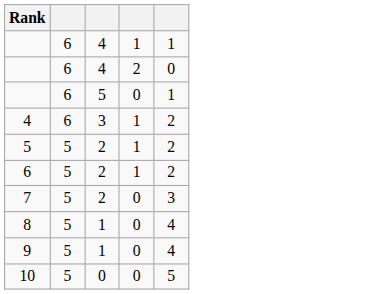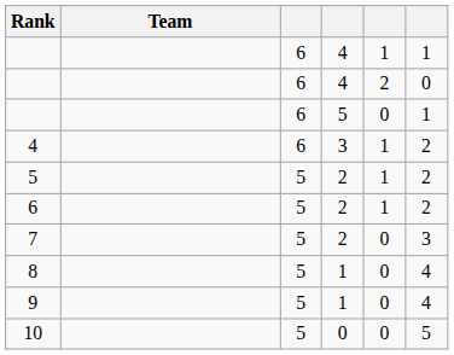+ column: Team
